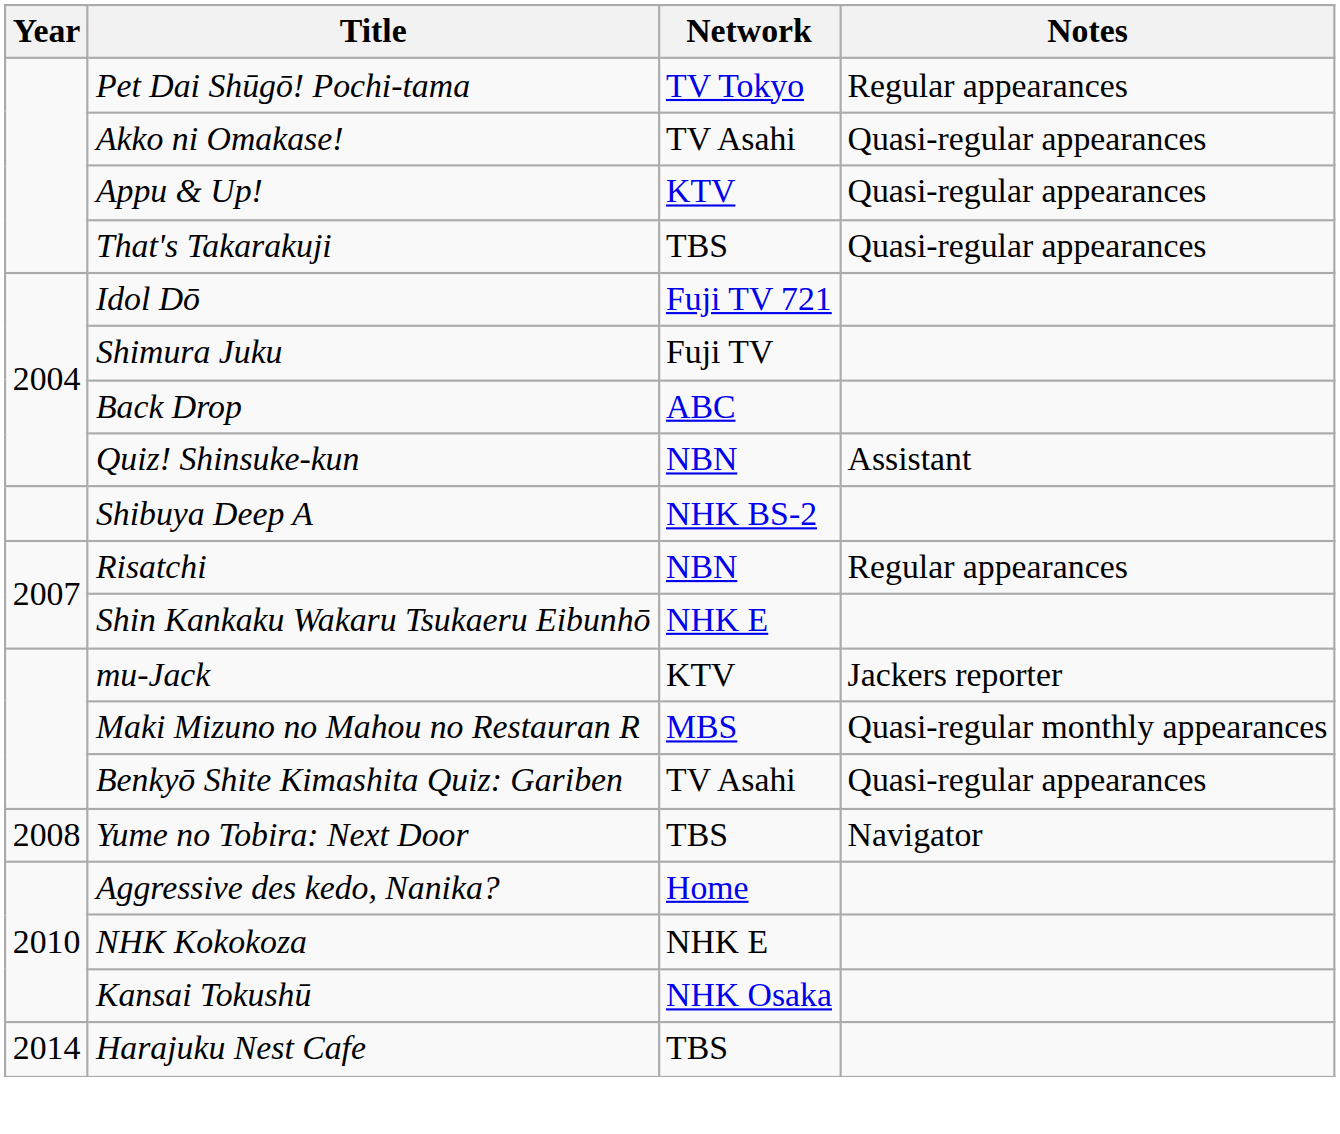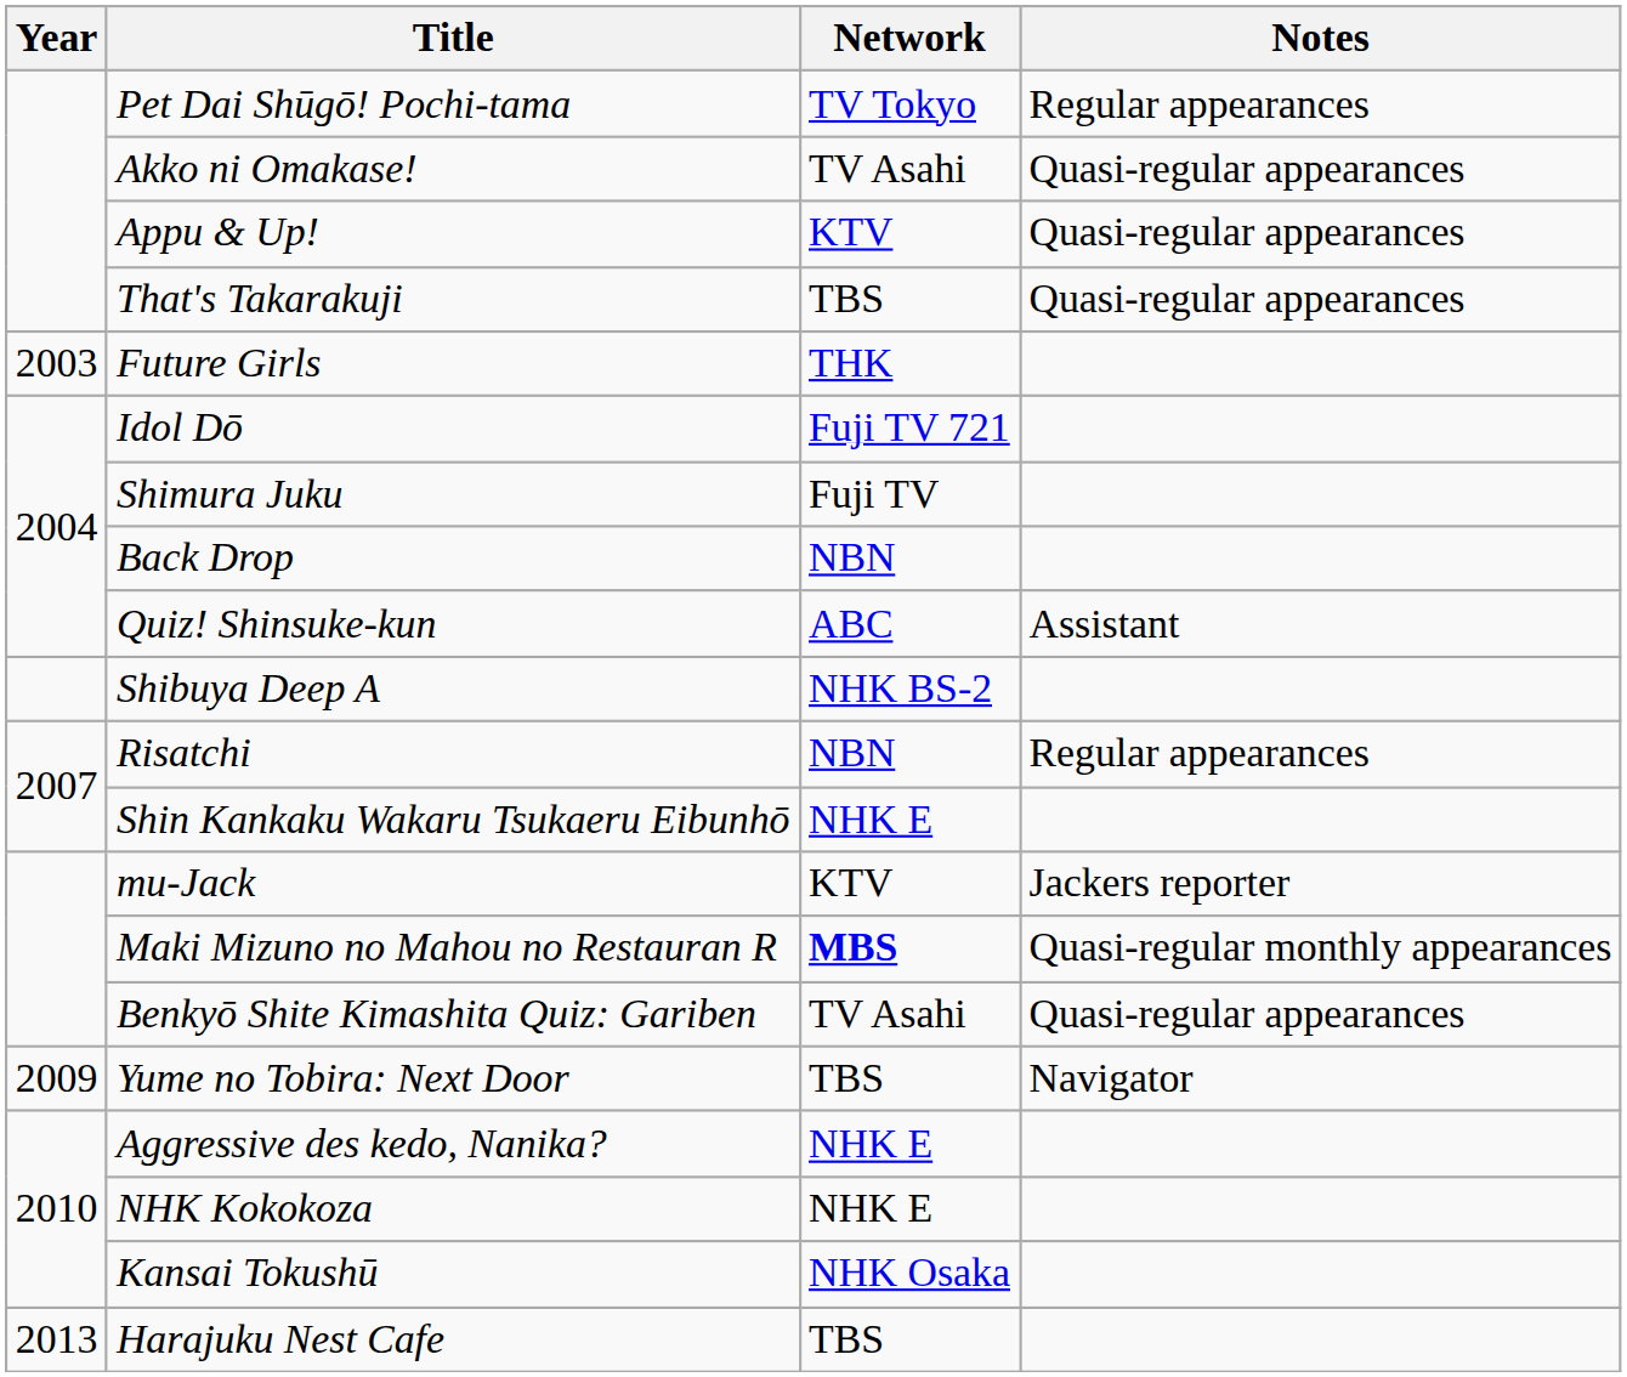+ row: 2003 | Future Girls | THK
Back Drop | Network: ABC -> NBN
Quiz! Shinsuke-kun | Network: NBN -> ABC
Maki Mizuno no Mahou no Restauran R | Network: normal -> bold
Yume no Tobira: Next Door | Year: 2008 -> 2009
Aggressive des kedo, Nanika? | Network: Home -> NHK E
Harajuku Nest Cafe | Year: 2014 -> 2013
